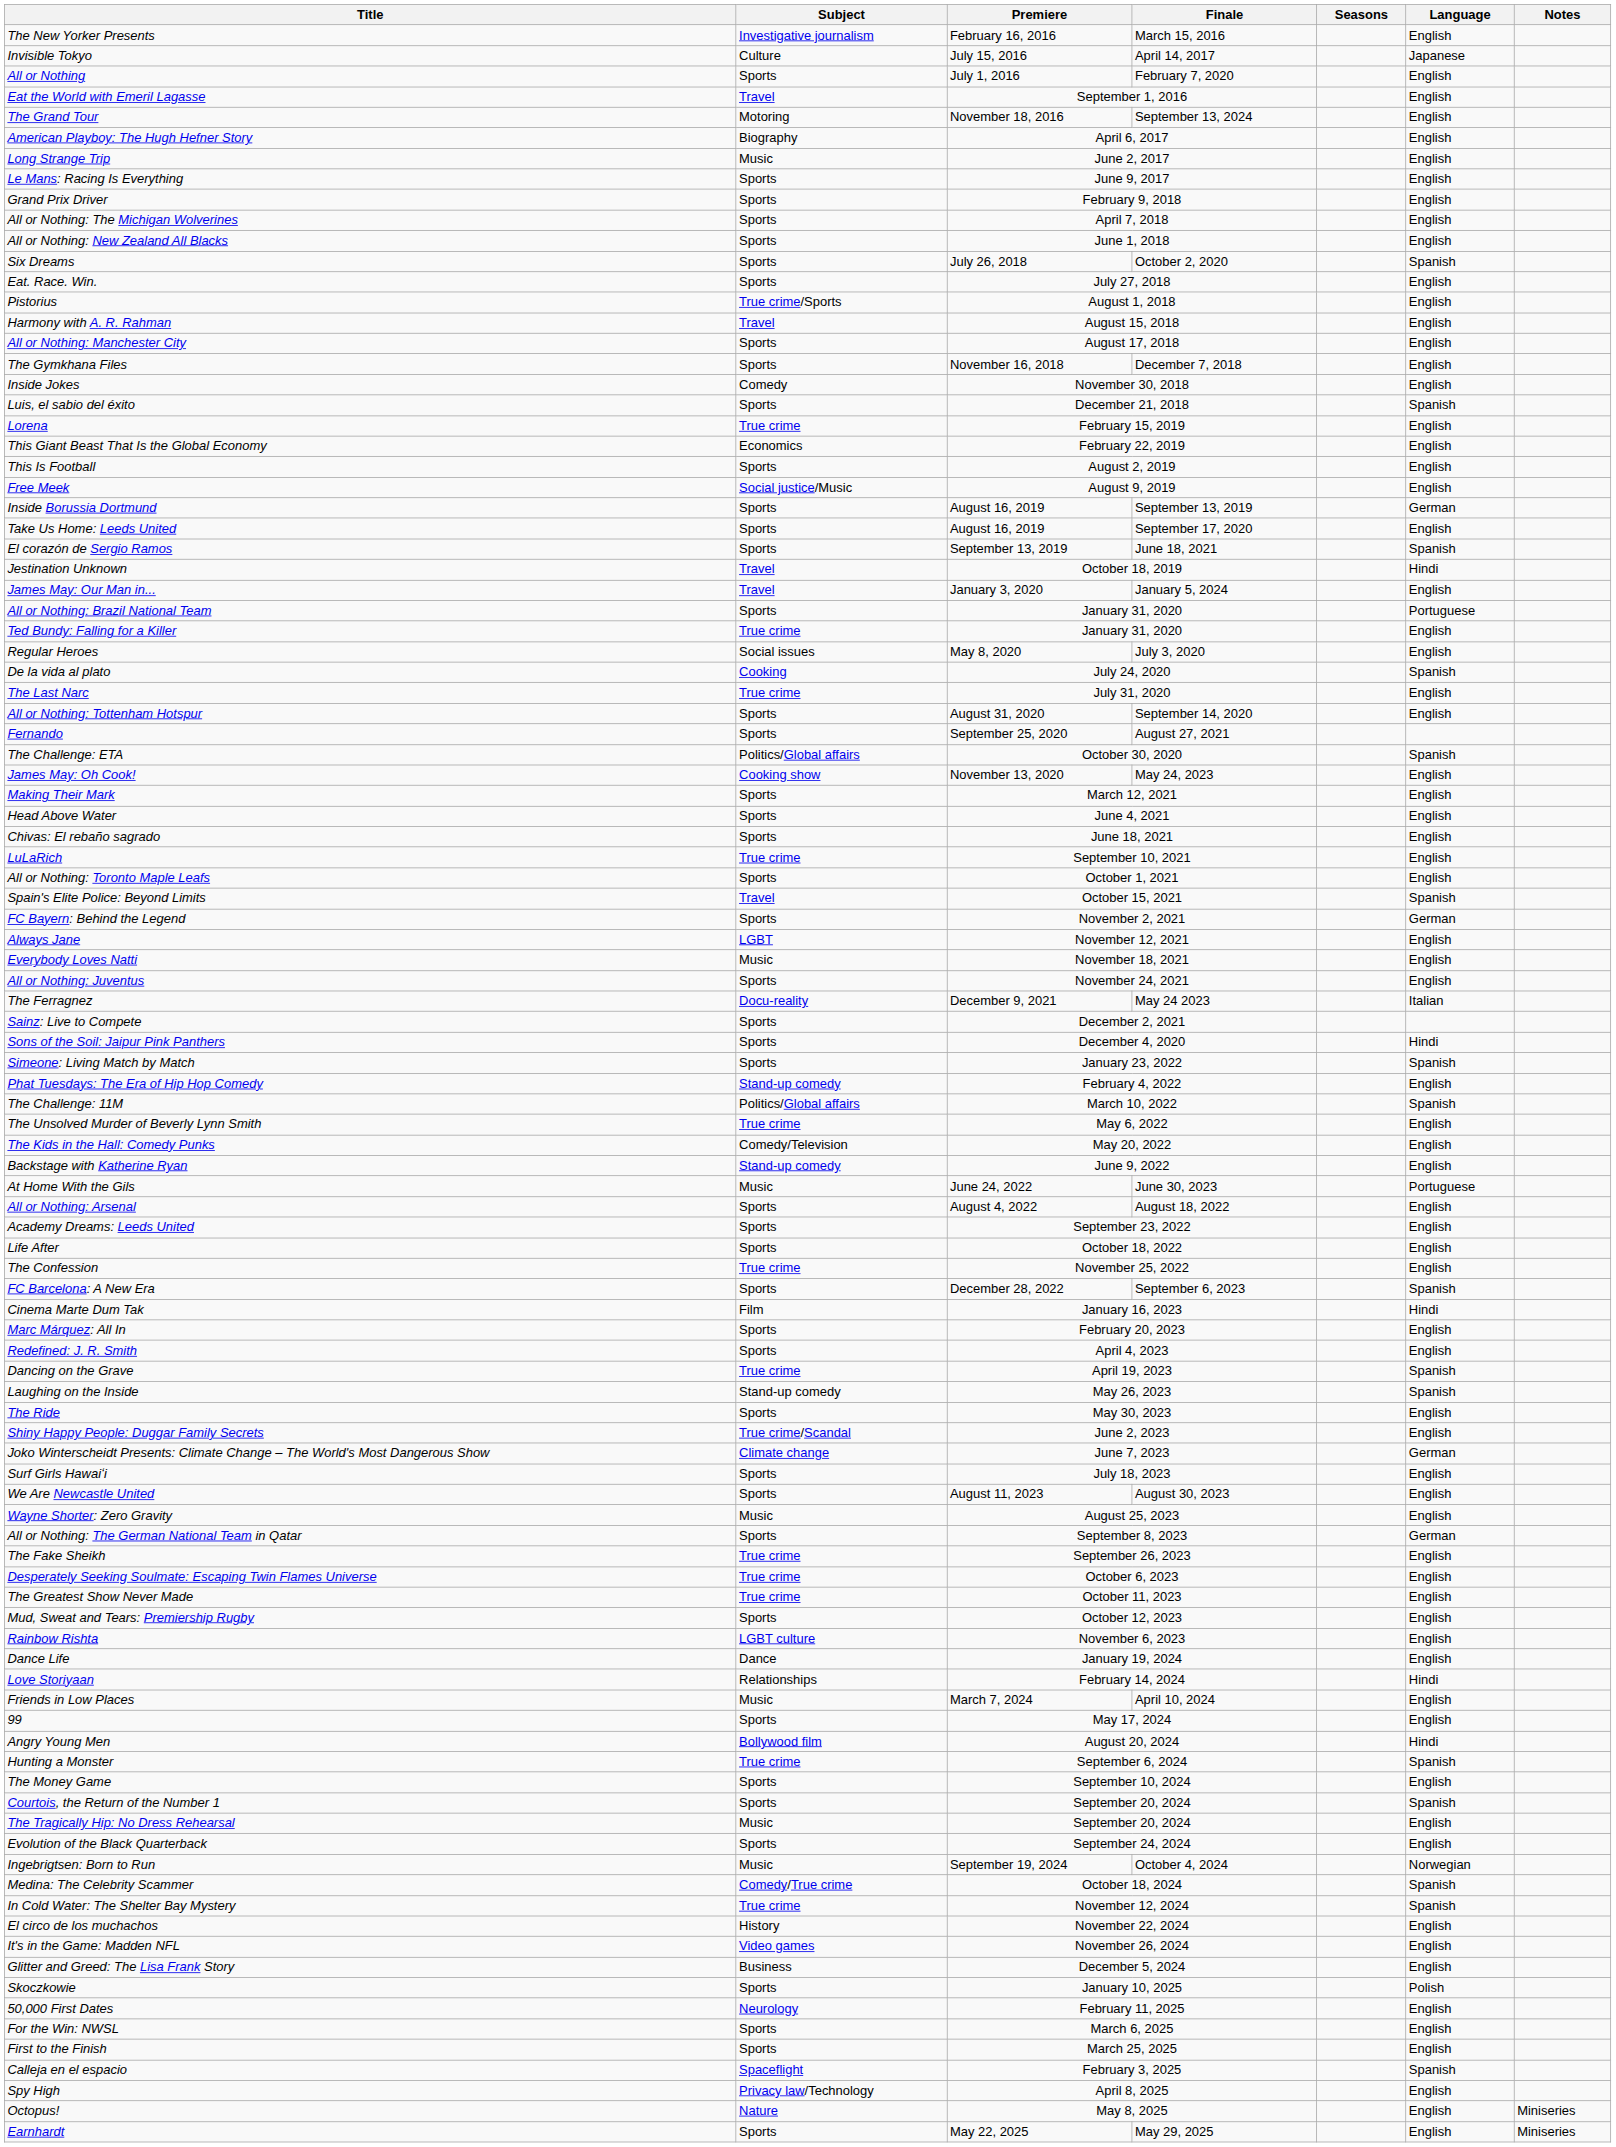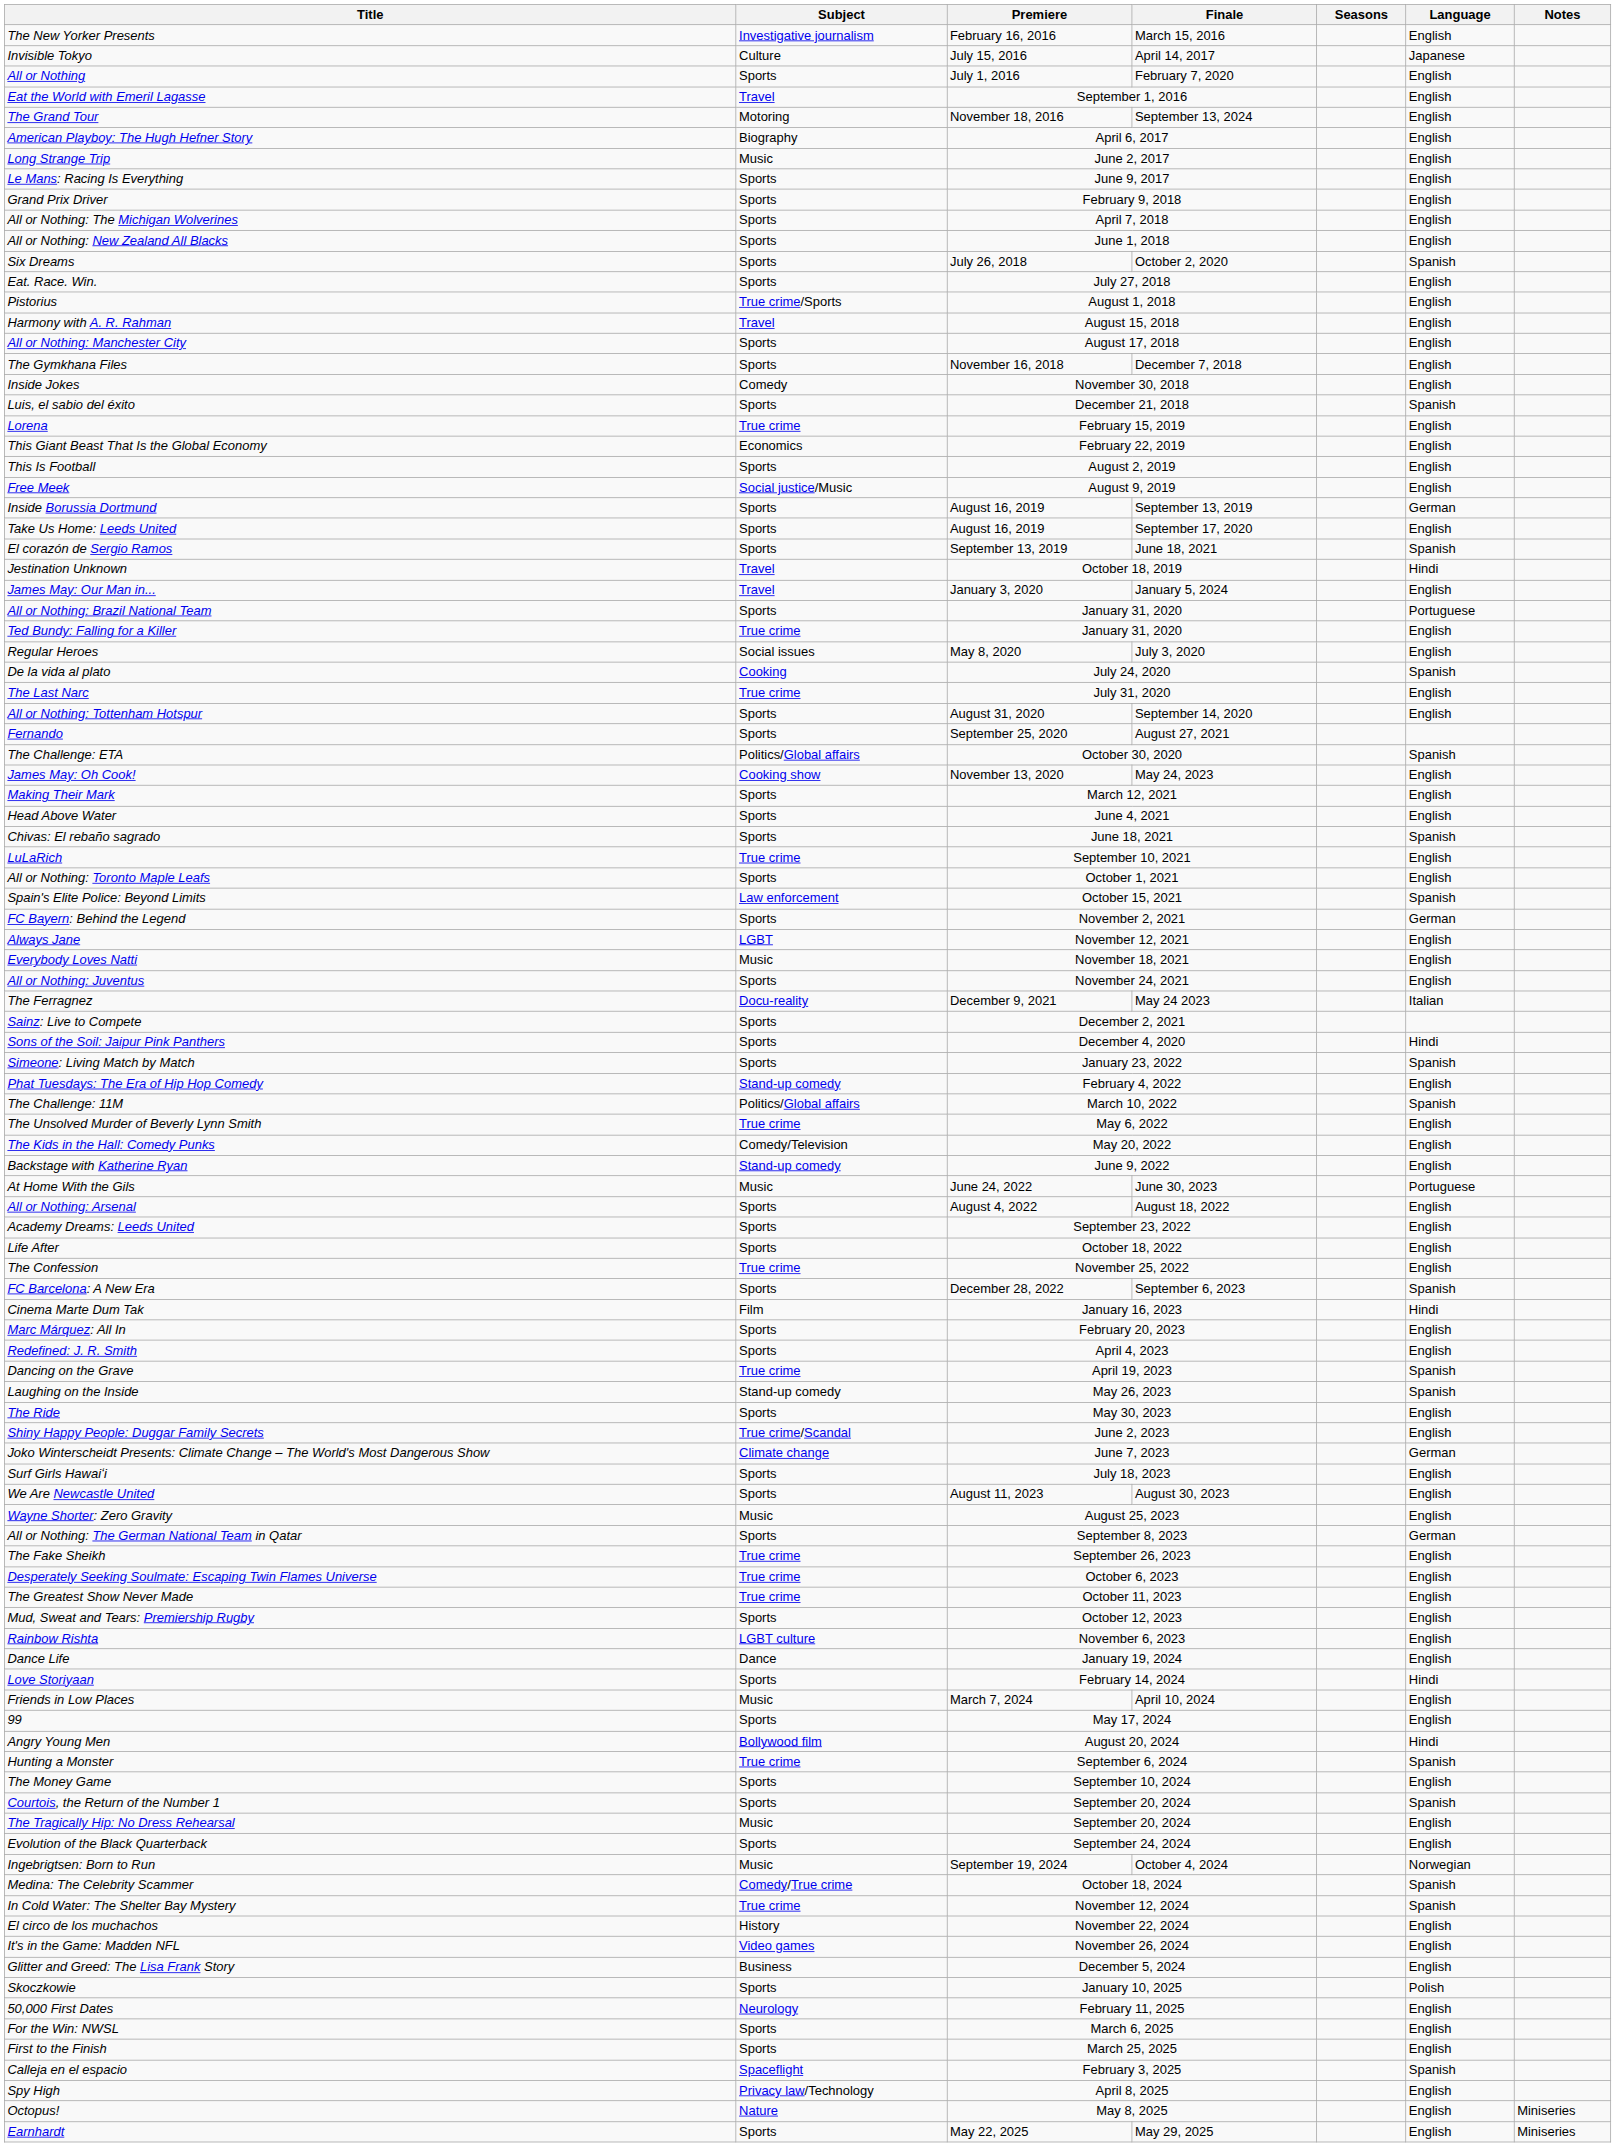Chivas: El rebaño sagrado | Language: English -> Spanish
Spain's Elite Police: Beyond Limits | Subject: Travel -> Law enforcement
Love Storiyaan | Subject: Relationships -> Sports
